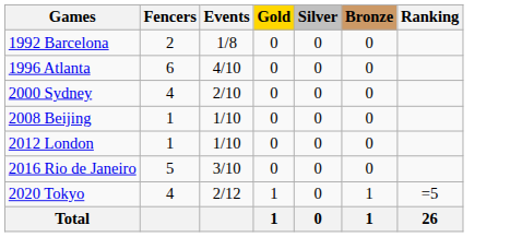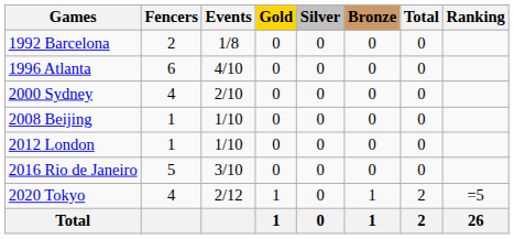+ column: Total | 0 | 0 | 0 | 0 | 0 | 0 | 2 | 2
